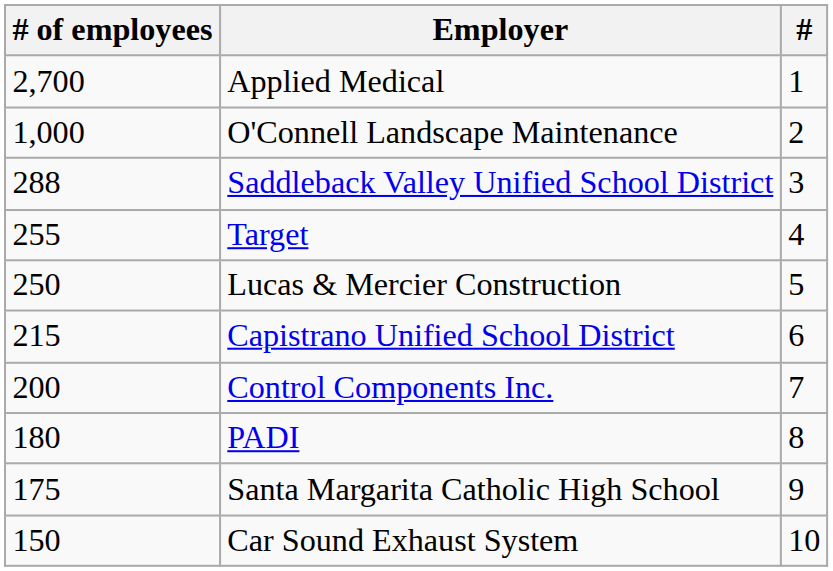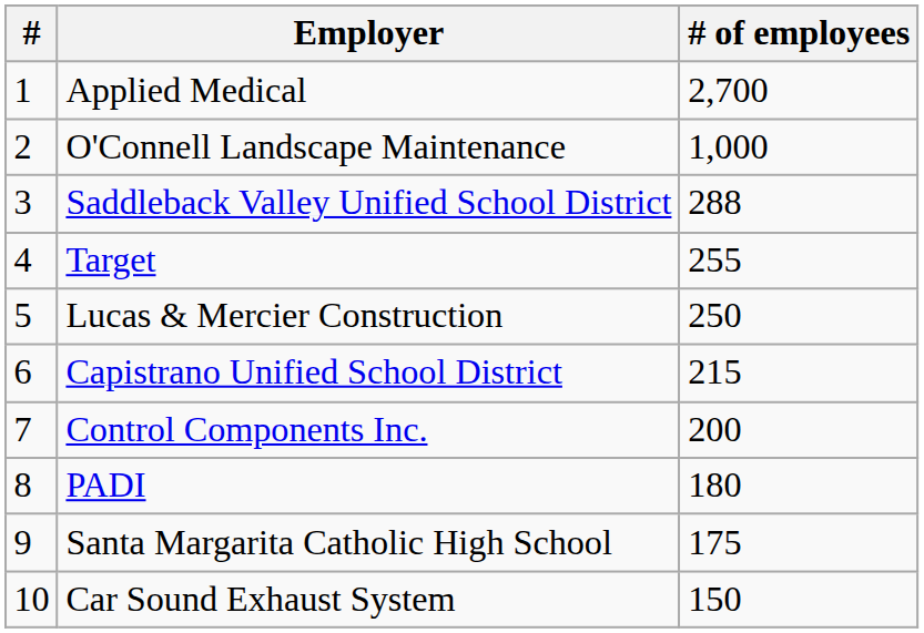columns swapped: # <-> # of employees
